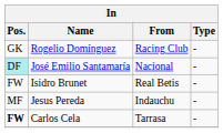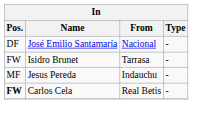- row: GK | Rogelio Domínguez | Racing Club | -
José Emilio Santamaría | Pos.: paleturquoise background -> no background
Isidro Brunet | From: Real Betis -> Tarrasa
Carlos Cela | From: Tarrasa -> Real Betis
